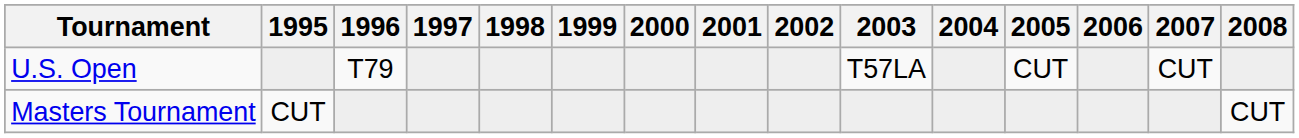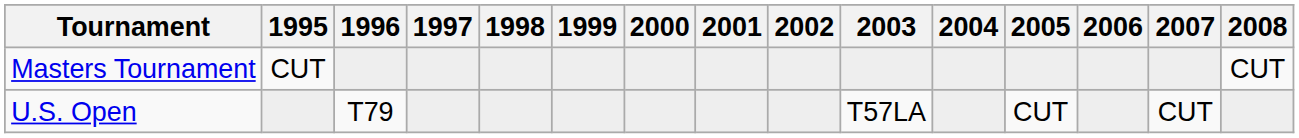rows swapped: Masters Tournament <-> U.S. Open
